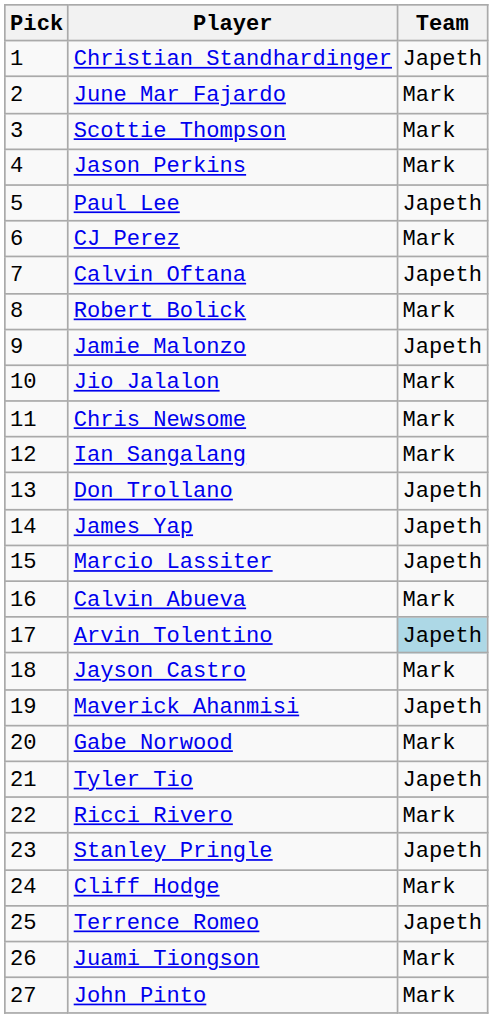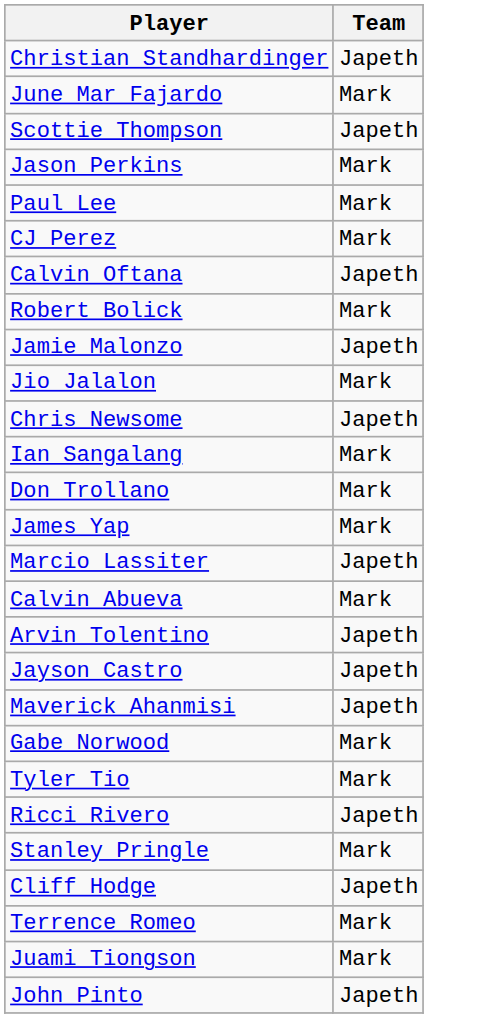- column: Pick | 1 | 2 | 3 | 4 | 5 | 6 | 7 | 8 | 9 | 10 | 11 | 12 | 13 | 14 | 15 | 16 | 17 | 18 | 19 | 20 | 21 | 22 | 23 | 24 | 25 | 26 | 27
Scottie Thompson | Team: Mark -> Japeth
Paul Lee | Team: Japeth -> Mark
Chris Newsome | Team: Mark -> Japeth
Don Trollano | Team: Japeth -> Mark
James Yap | Team: Japeth -> Mark
Arvin Tolentino | Team: lightblue background -> no background
Jayson Castro | Team: Mark -> Japeth
Tyler Tio | Team: Japeth -> Mark
Ricci Rivero | Team: Mark -> Japeth
Stanley Pringle | Team: Japeth -> Mark
Cliff Hodge | Team: Mark -> Japeth
Terrence Romeo | Team: Japeth -> Mark
John Pinto | Team: Mark -> Japeth
